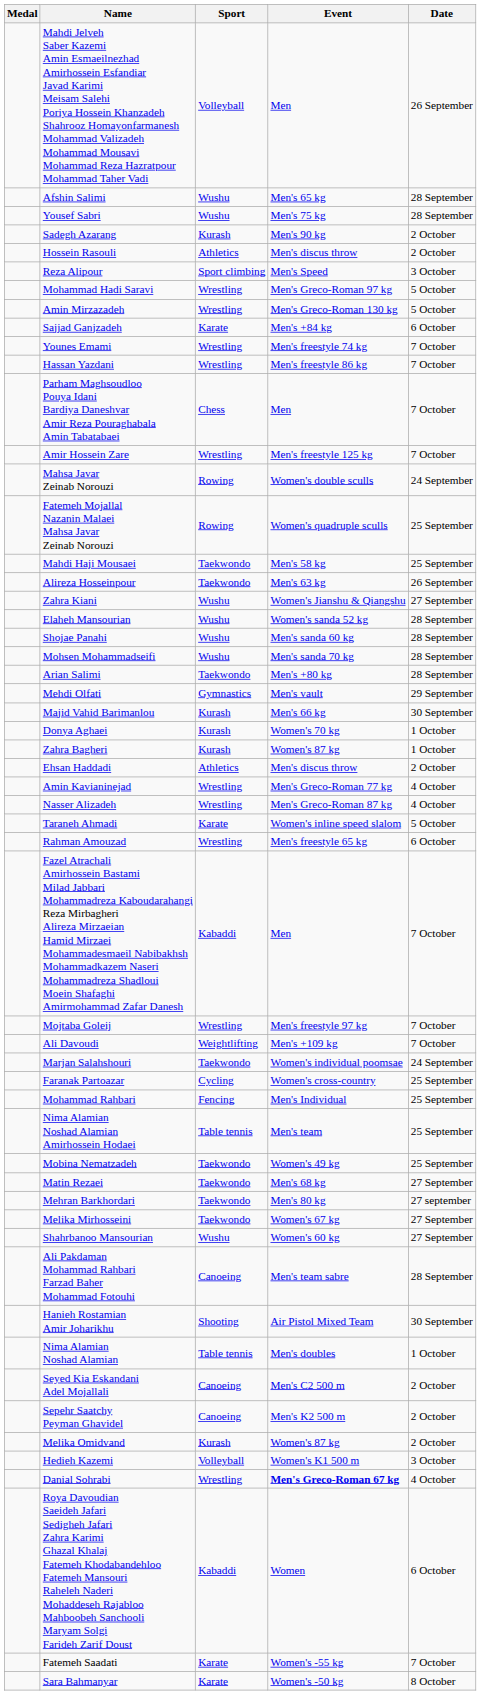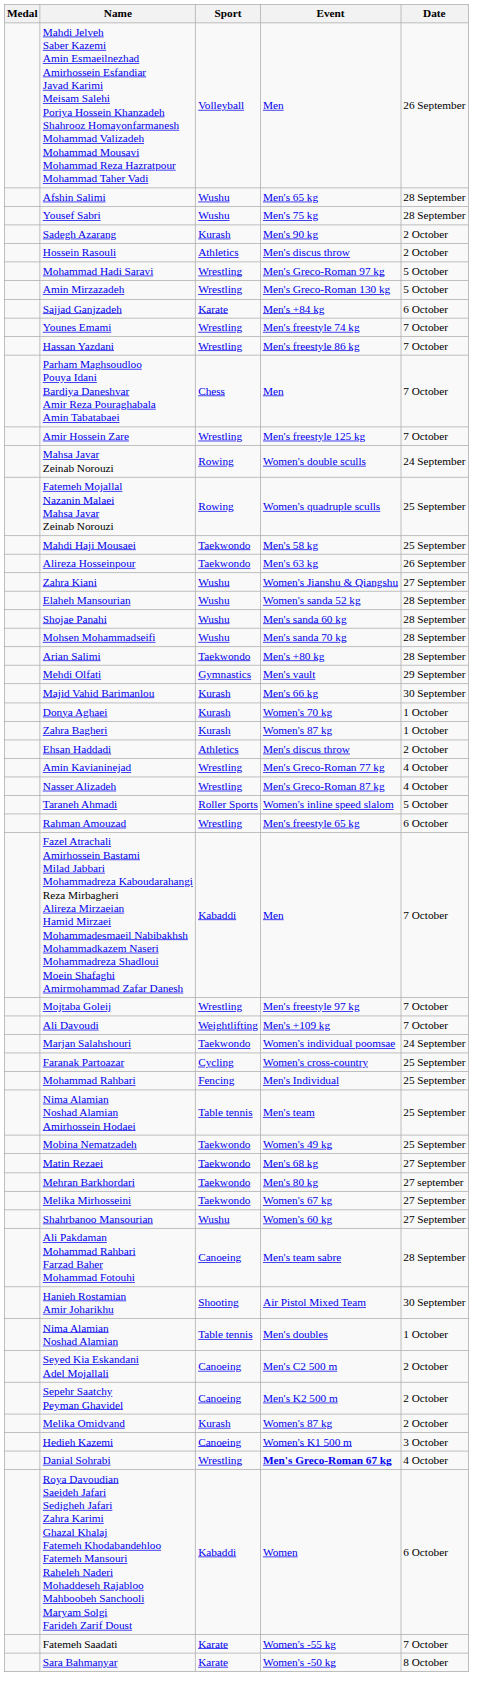- row: Reza Alipour | Sport climbing | Men's Speed | 3 October
Taraneh Ahmadi | Sport: Karate -> Roller Sports
Hedieh Kazemi | Sport: Volleyball -> Canoeing
